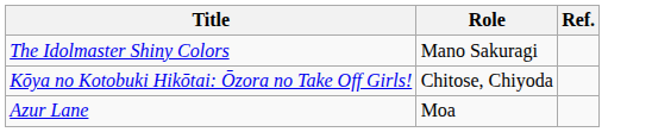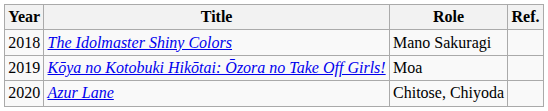+ column: Year | 2018 | 2019 | 2020
Kōya no Kotobuki Hikōtai: Ōzora no Take Off Girls! | Role: Chitose, Chiyoda -> Moa
Azur Lane | Role: Moa -> Chitose, Chiyoda
